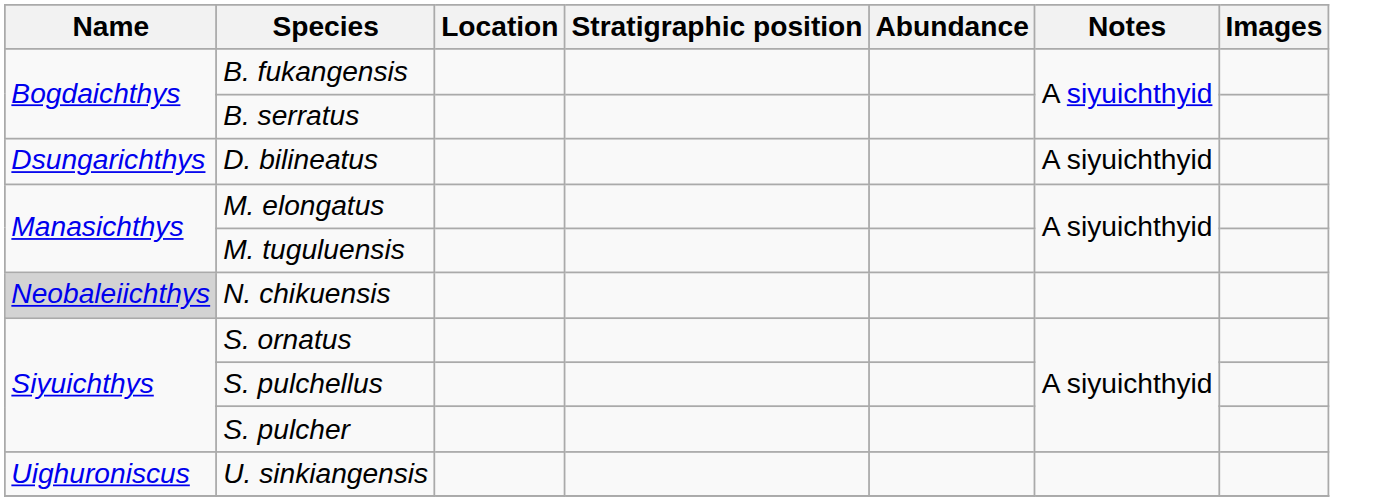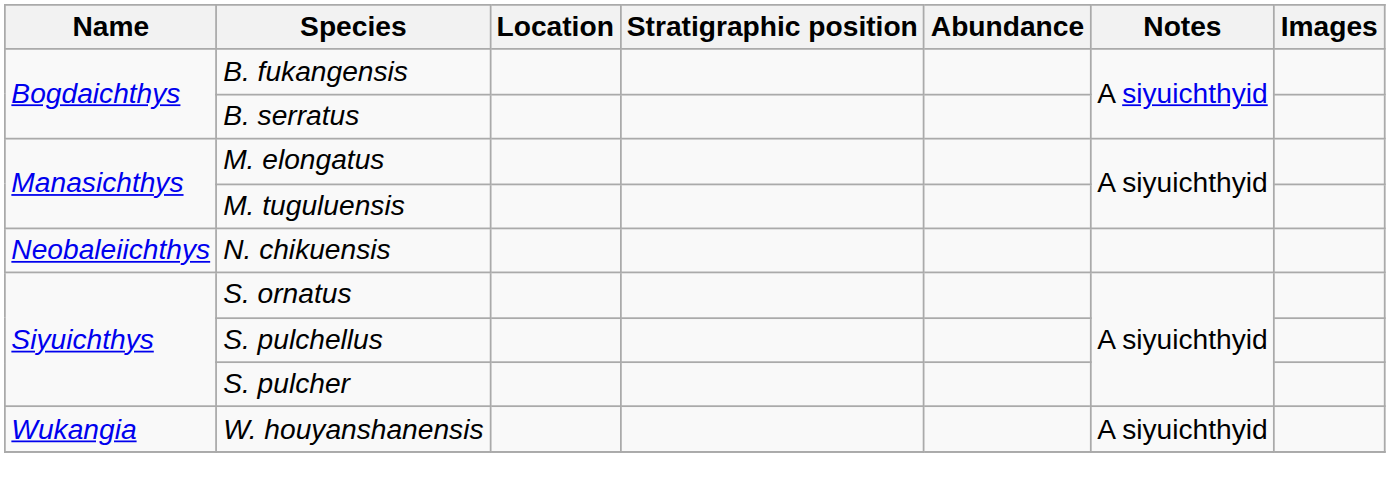- row: Dsungarichthys | D. bilineatus | A siyuichthyid
N. chikuensis | Name: lightgrey background -> no background
- row: Uighuroniscus | U. sinkiangensis
+ row: Wukangia | W. houyanshanensis | A siyuichthyid
